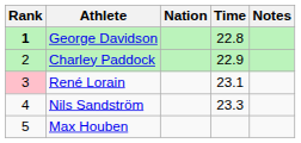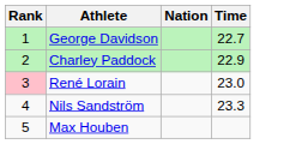- column: Notes
George Davidson | Rank: bold -> normal
George Davidson | Time: 22.8 -> 22.7
René Lorain | Time: 23.1 -> 23.0
